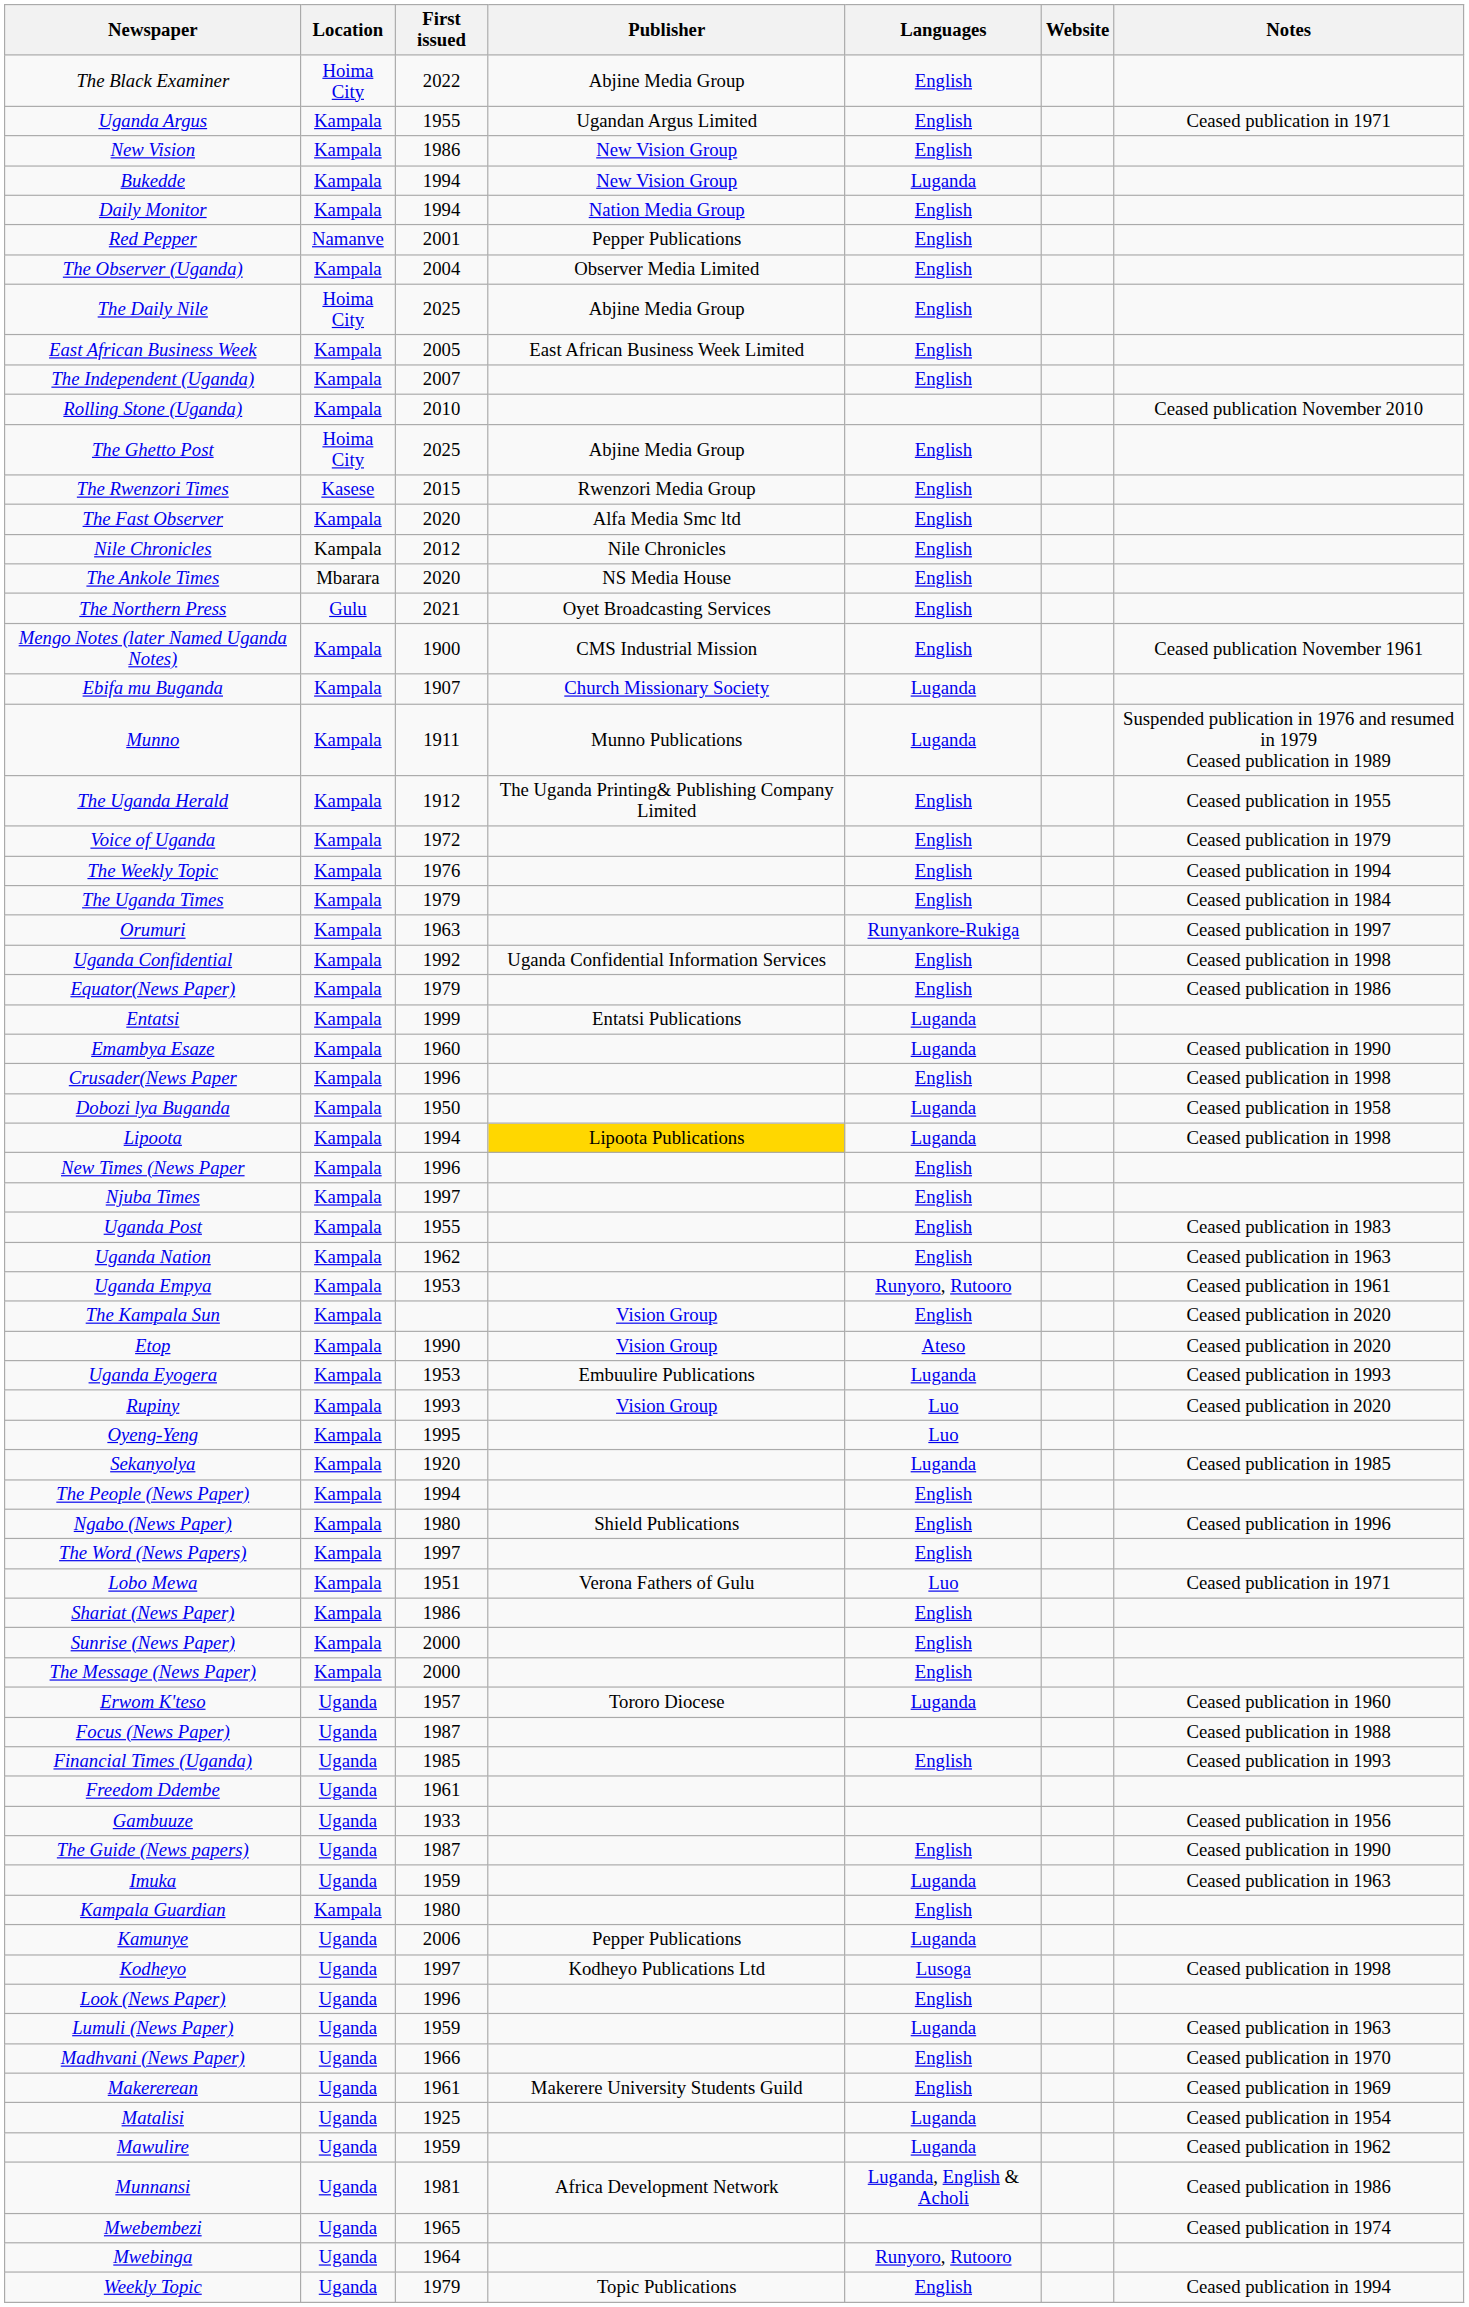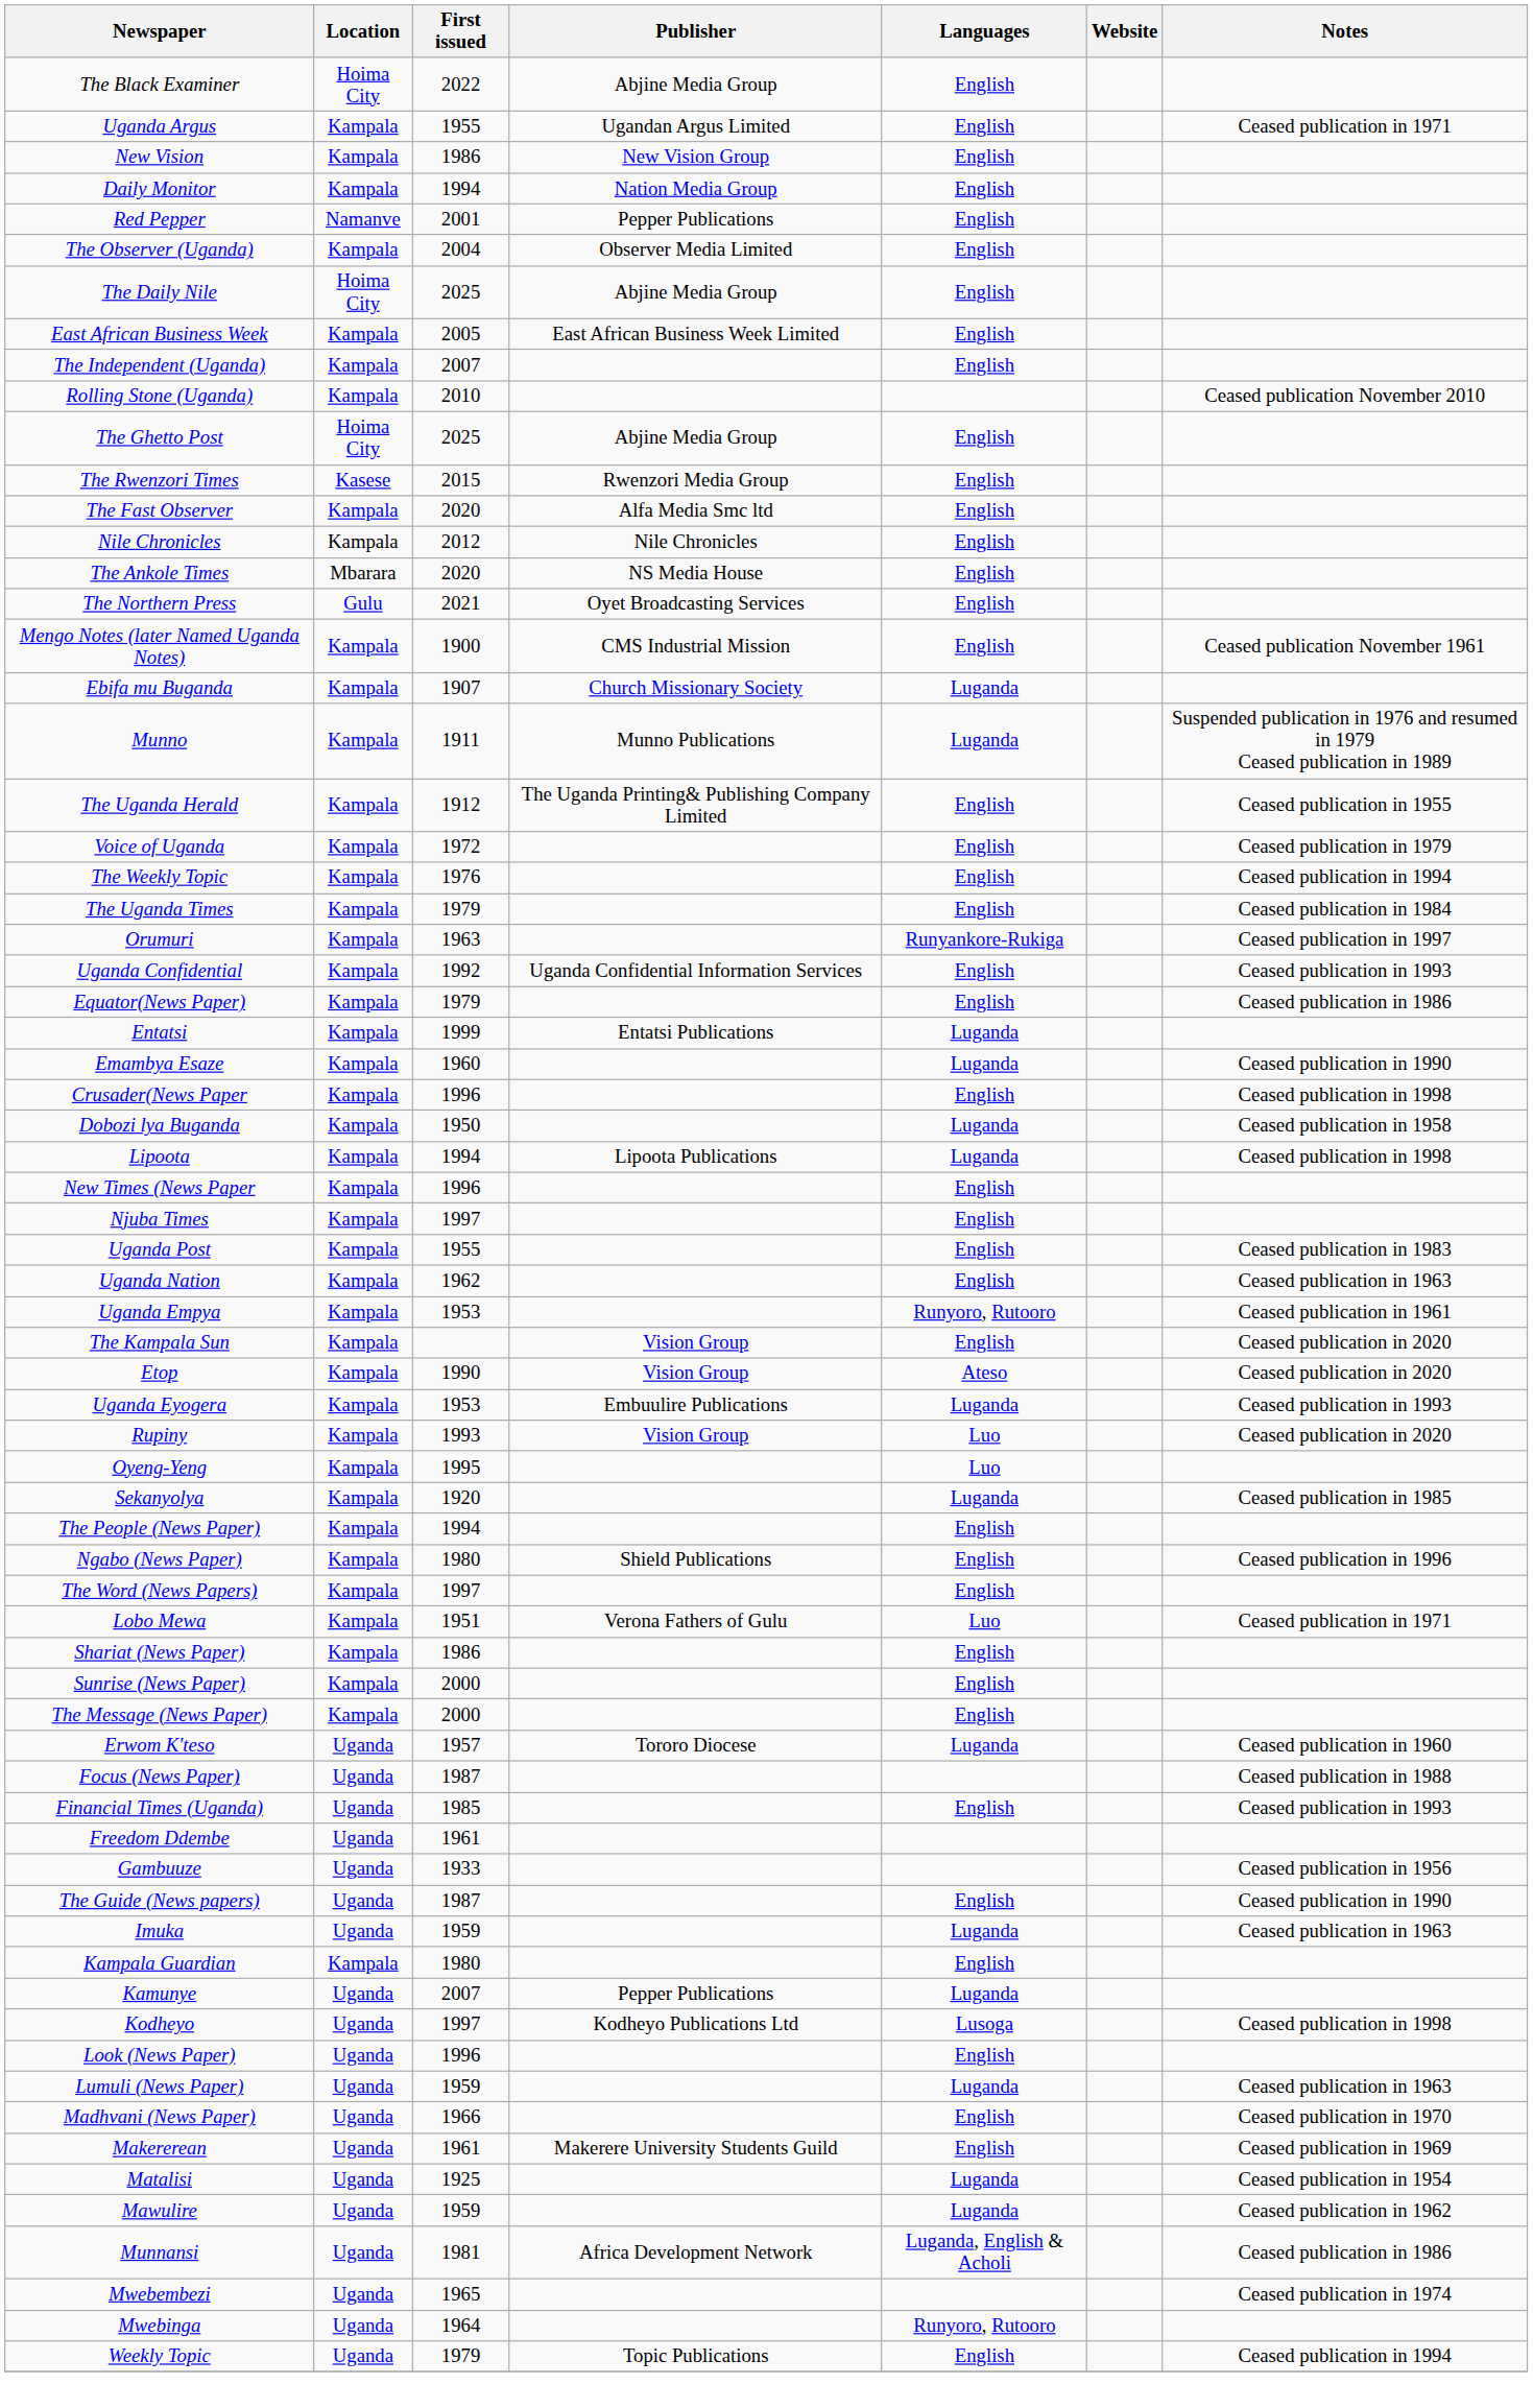- row: Bukedde | Kampala | 1994 | New Vision Group | Luganda
Uganda Confidential | Notes: Ceased publication in 1998 -> Ceased publication in 1993
Lipoota | Publisher: gold background -> no background
Kamunye | First issued: 2006 -> 2007
